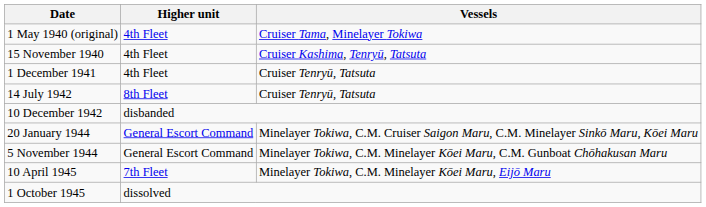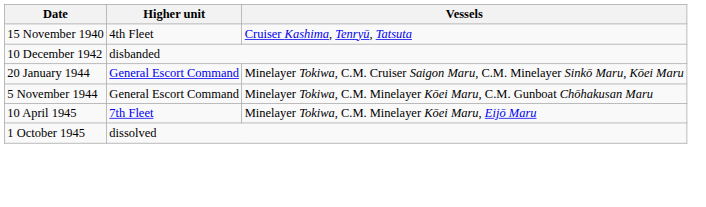- row: 1 May 1940 (original) | 4th Fleet | Cruiser Tama, Minelayer Tokiwa
- row: 1 December 1941 | 4th Fleet | Cruiser Tenryū, Tatsuta
- row: 14 July 1942 | 8th Fleet | Cruiser Tenryū, Tatsuta
